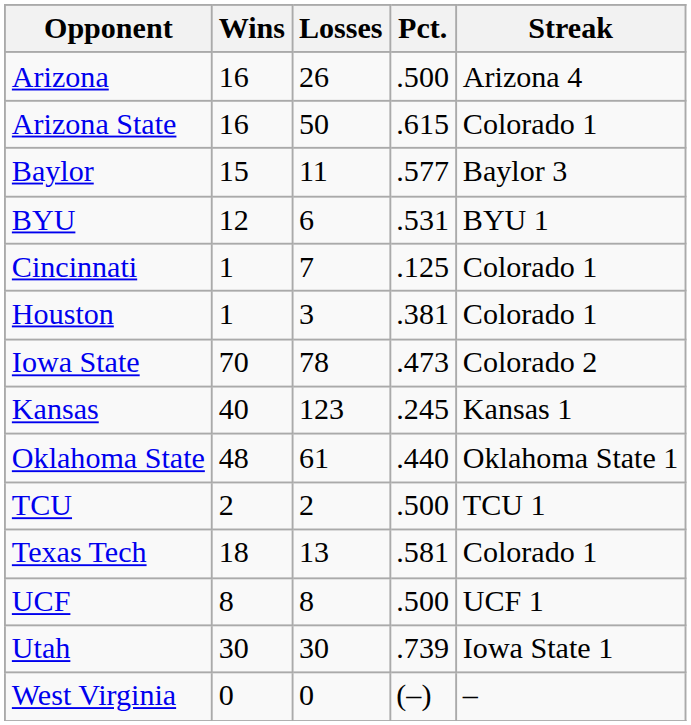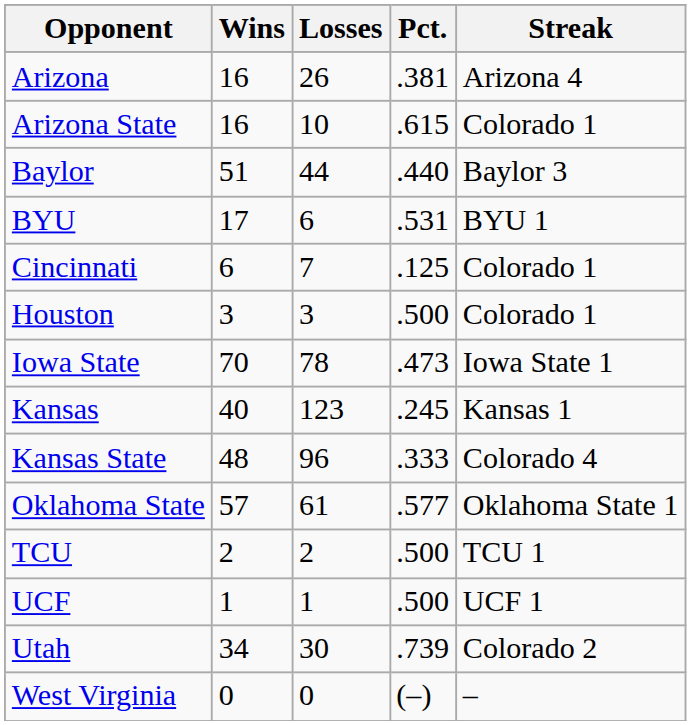Arizona | Pct.: .500 -> .381
Arizona State | Losses: 50 -> 10
Baylor | Wins: 15 -> 51
Baylor | Losses: 11 -> 44
Baylor | Pct.: .577 -> .440
BYU | Wins: 12 -> 17
Cincinnati | Wins: 1 -> 6
Houston | Wins: 1 -> 3
Houston | Pct.: .381 -> .500
Iowa State | Streak: Colorado 2 -> Iowa State 1
+ row: Kansas State | 48 | 96 | .333 | Colorado 4
Oklahoma State | Wins: 48 -> 57
Oklahoma State | Pct.: .440 -> .577
- row: Texas Tech | 18 | 13 | .581 | Colorado 1
UCF | Wins: 8 -> 1
UCF | Losses: 8 -> 1
Utah | Wins: 30 -> 34
Utah | Streak: Iowa State 1 -> Colorado 2
